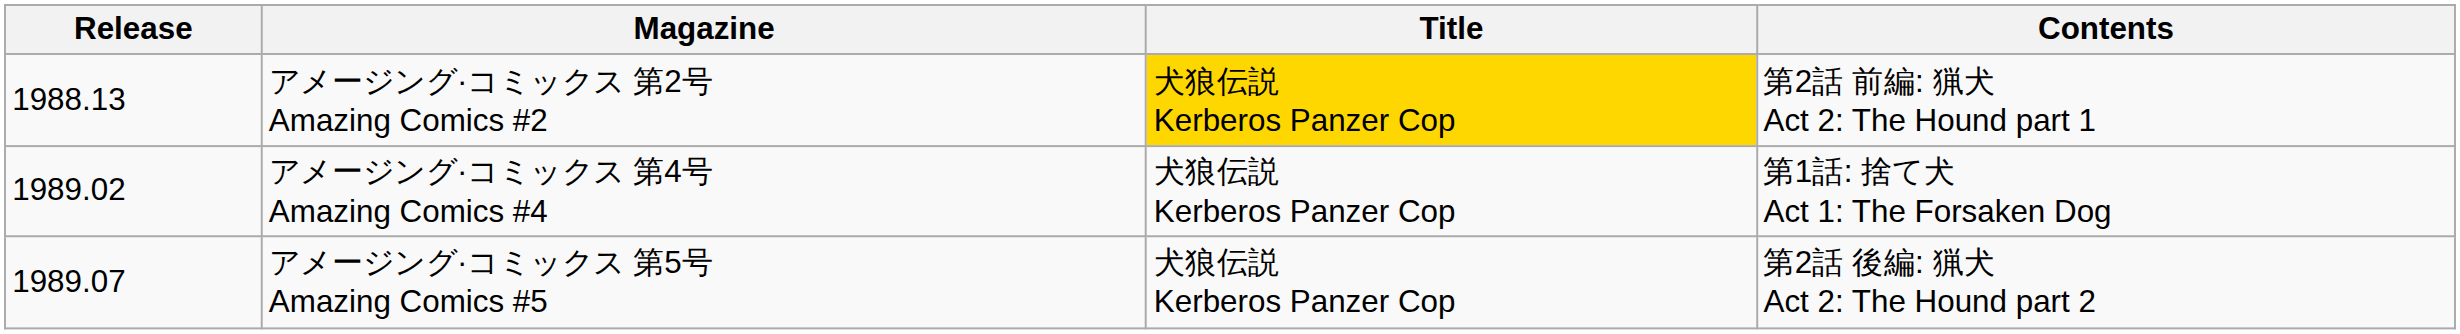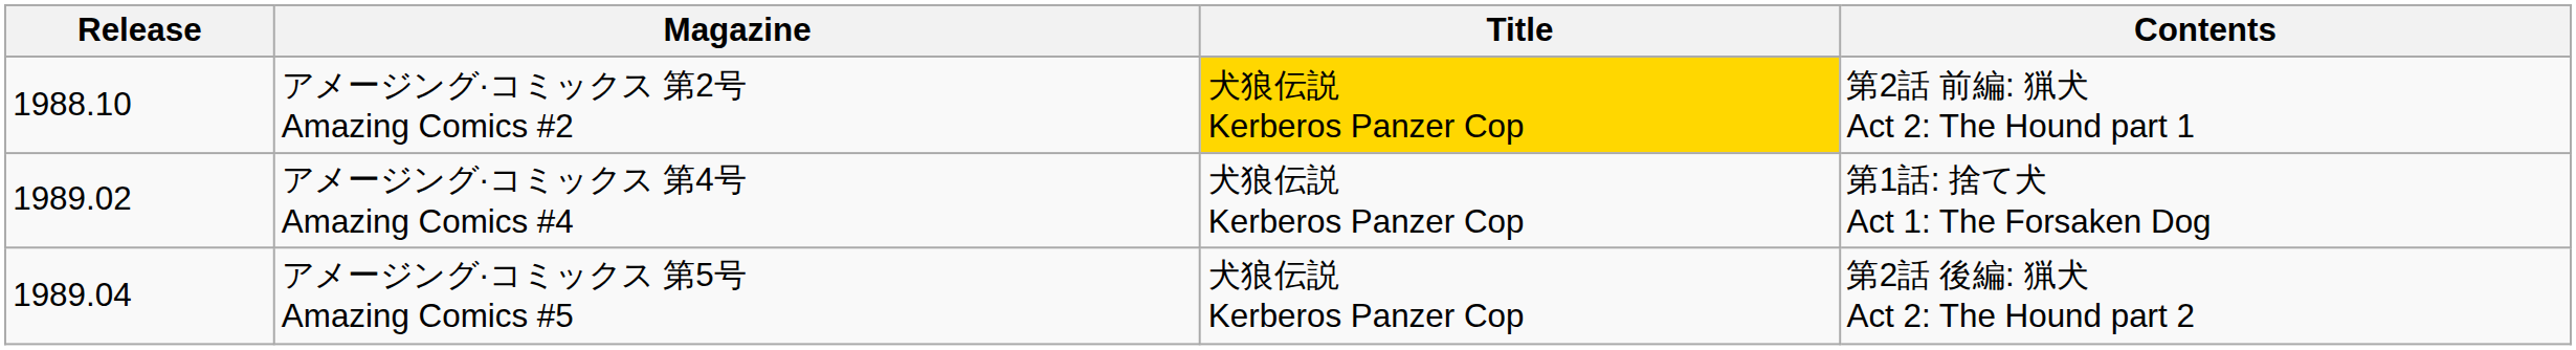アメージング·コミックス 第2号 Amazing Comics #2 | Release: 1988.13 -> 1988.10
アメージング·コミックス 第5号 Amazing Comics #5 | Release: 1989.07 -> 1989.04
